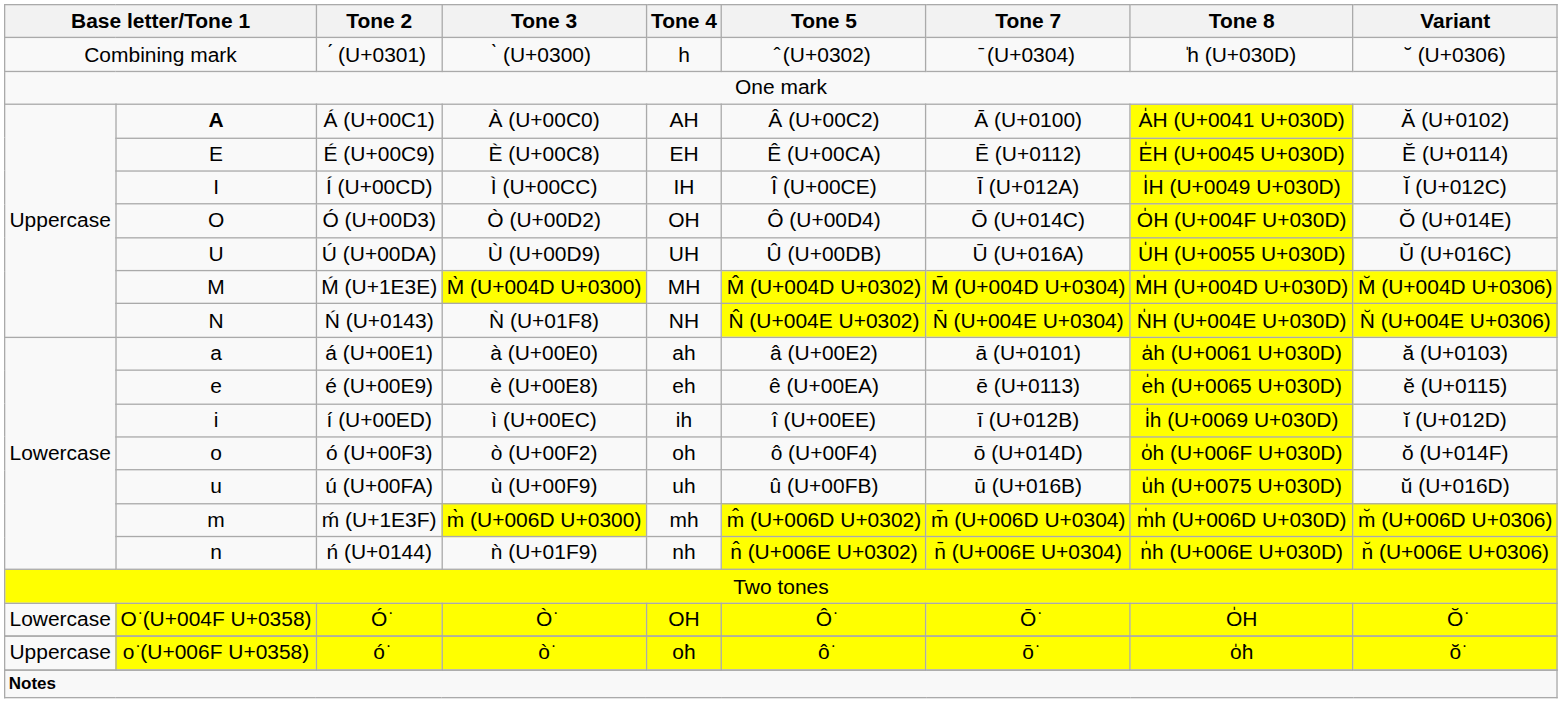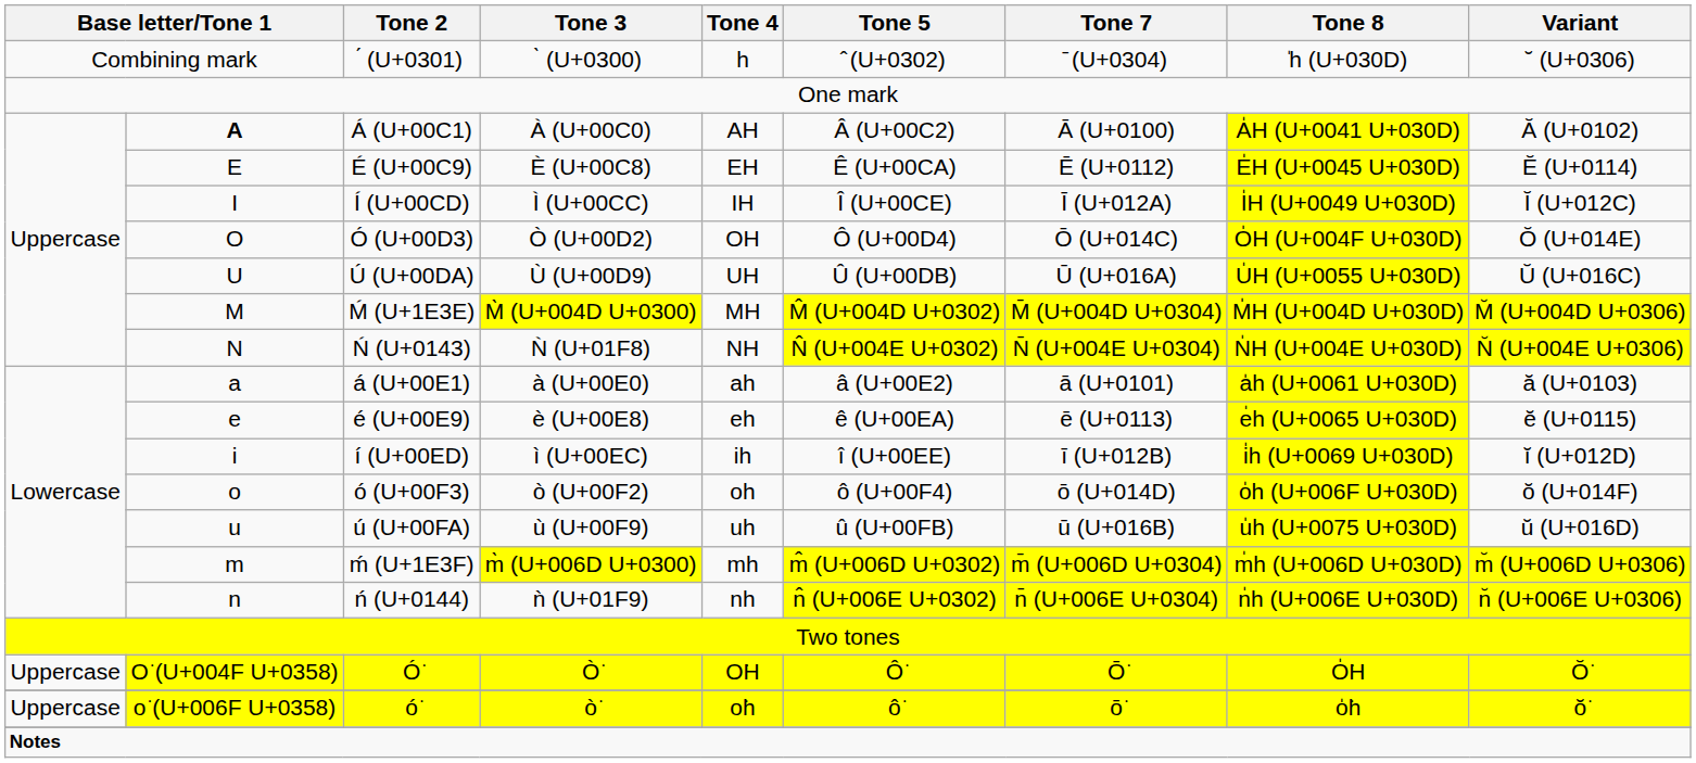Ó͘ | column 1: Lowercase -> Uppercase
